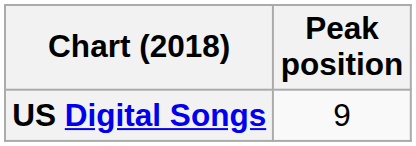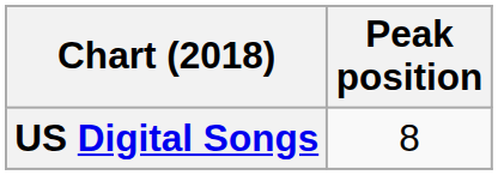US Digital Songs | Peak position: 9 -> 8
